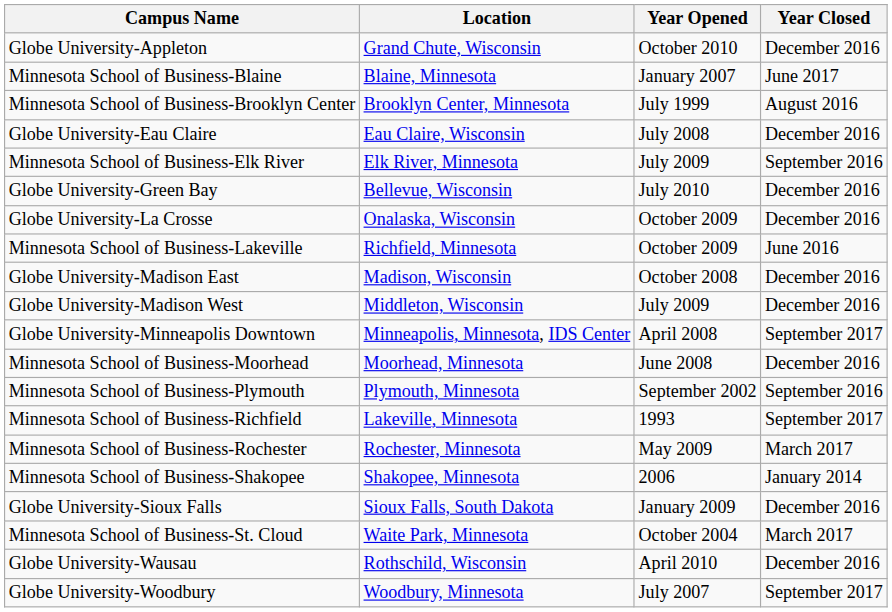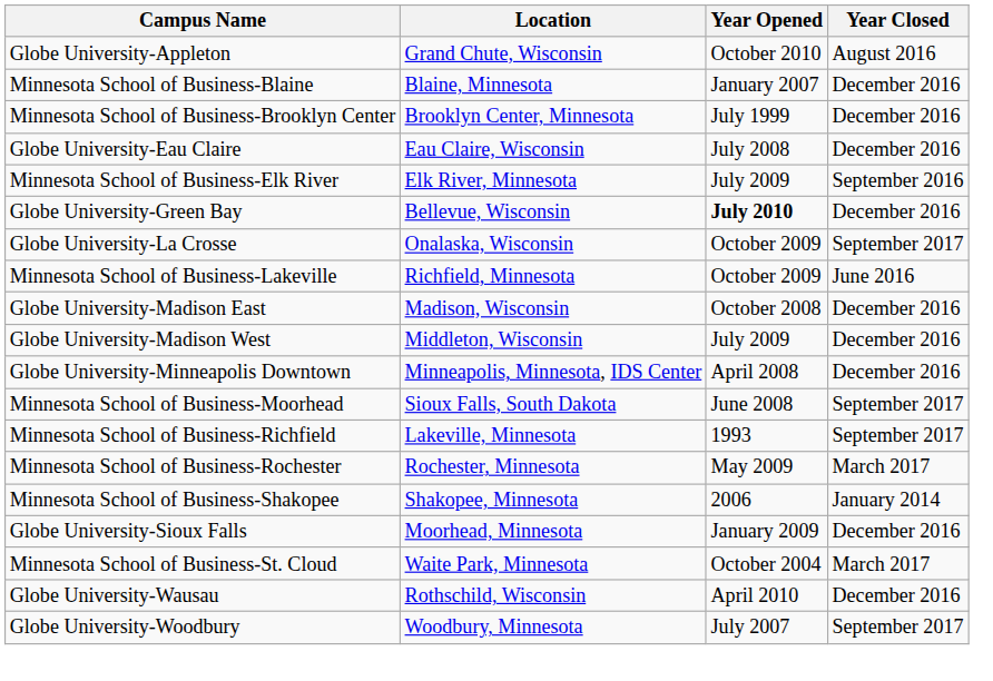Globe University-Appleton | Year Closed: December 2016 -> August 2016
Minnesota School of Business-Blaine | Year Closed: June 2017 -> December 2016
Minnesota School of Business-Brooklyn Center | Year Closed: August 2016 -> December 2016
Globe University-Green Bay | Year Opened: normal -> bold
Globe University-La Crosse | Year Closed: December 2016 -> September 2017
Globe University-Minneapolis Downtown | Year Closed: September 2017 -> December 2016
Minnesota School of Business-Moorhead | Location: Moorhead, Minnesota -> Sioux Falls, South Dakota
Minnesota School of Business-Moorhead | Year Closed: December 2016 -> September 2017
- row: Minnesota School of Business-Plymouth | Plymouth, Minnesota | September 2002 | September 2016
Globe University-Sioux Falls | Location: Sioux Falls, South Dakota -> Moorhead, Minnesota
